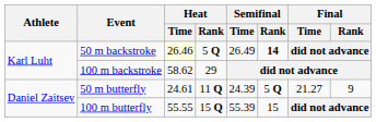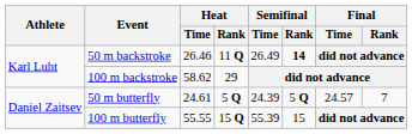50 m backstroke | Heat / Time: lightyellow background -> no background
50 m backstroke | Heat / Rank: 5 Q -> 11 Q
50 m butterfly | Heat / Rank: 11 Q -> 5 Q
50 m butterfly | Final / Time: 21.27 -> 24.57
50 m butterfly | Final / Rank: 9 -> 7
